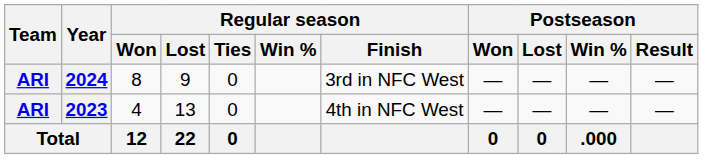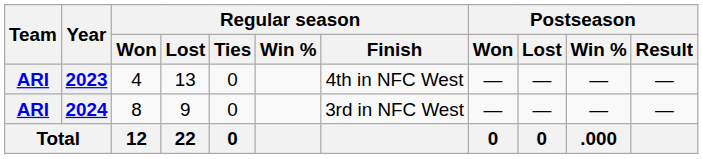rows swapped: 2023 <-> 2024
